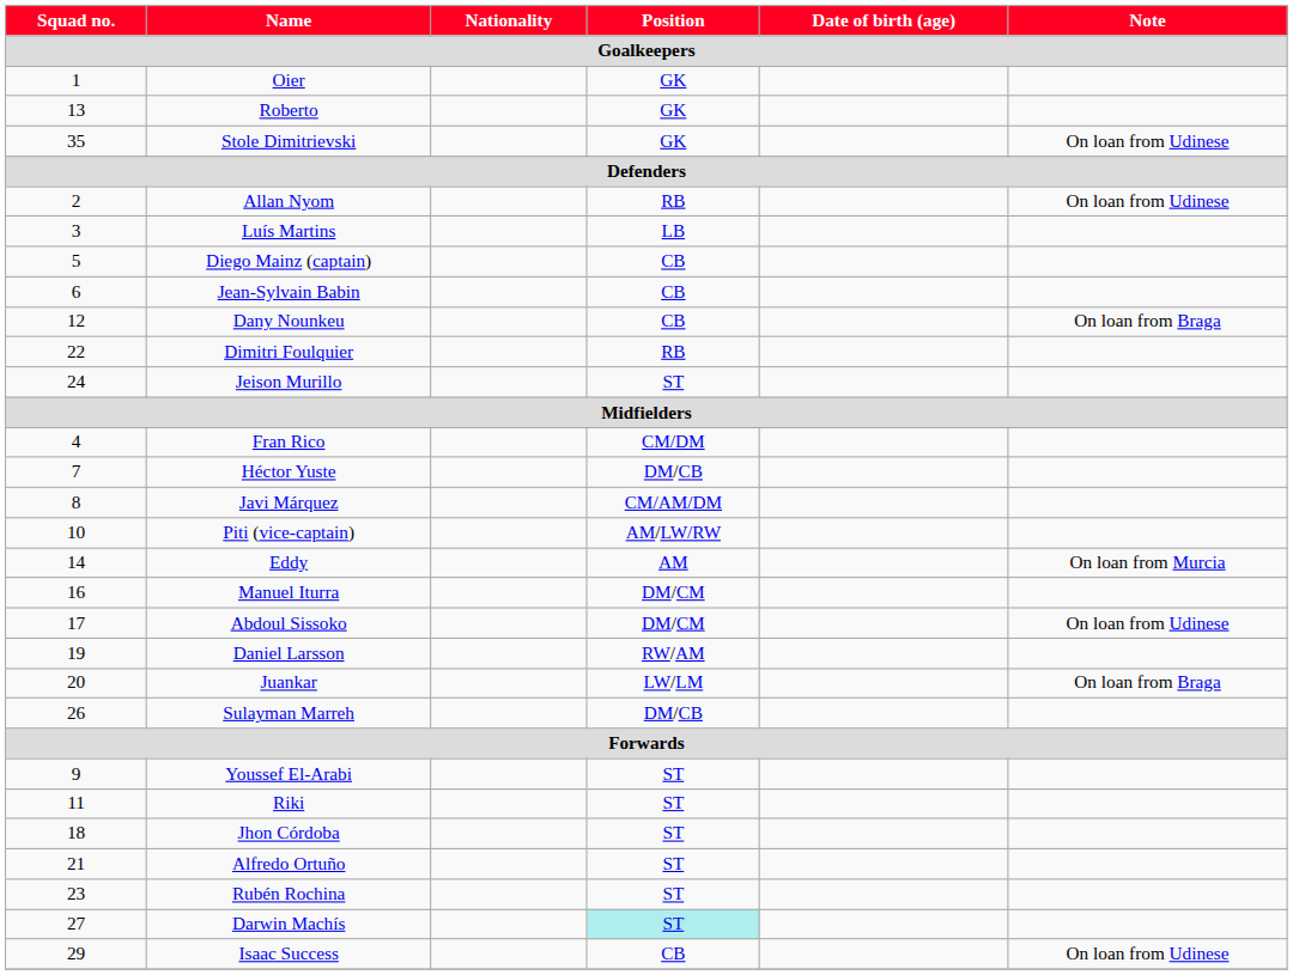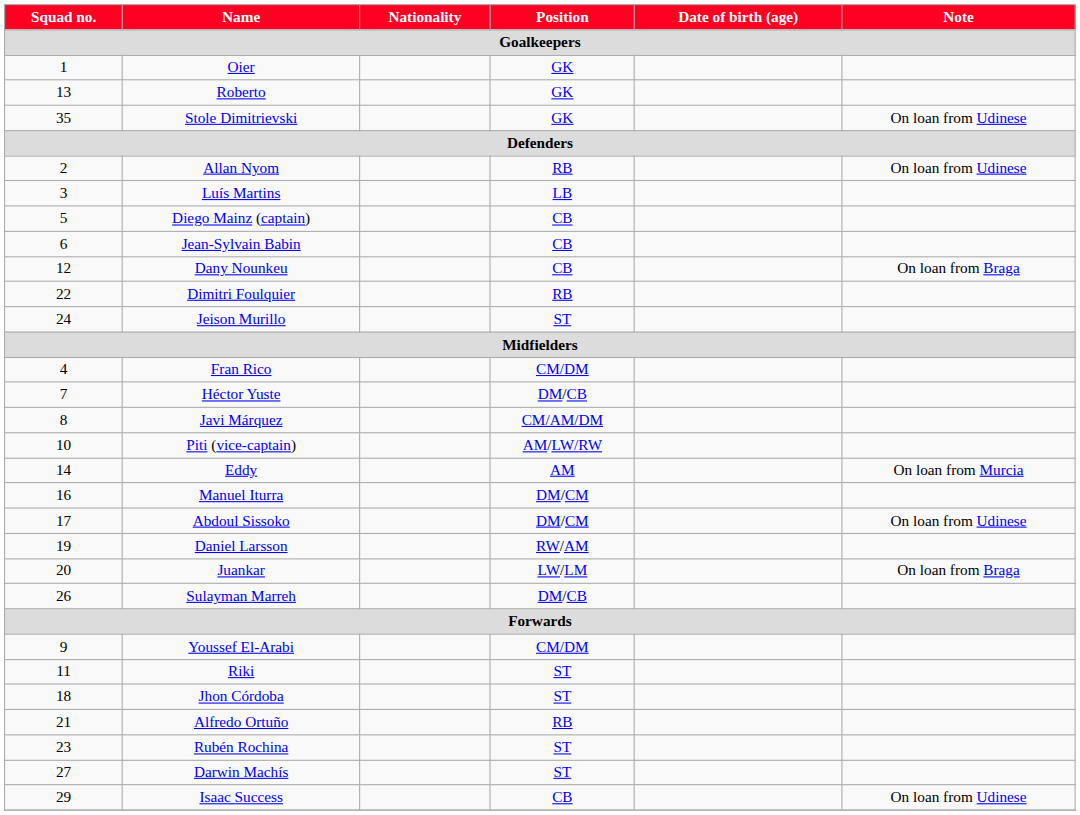Youssef El-Arabi | Position: ST -> CM/DM
Alfredo Ortuño | Position: ST -> RB
Darwin Machís | Position: paleturquoise background -> no background
